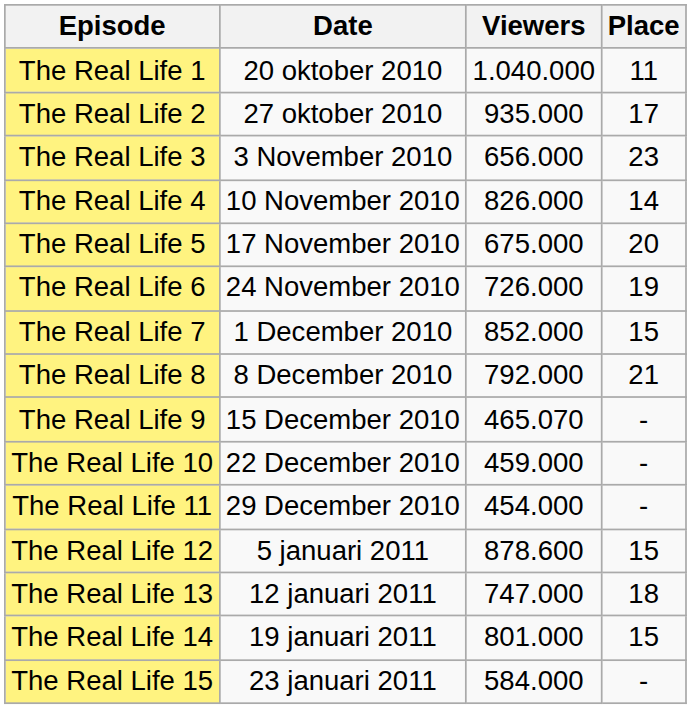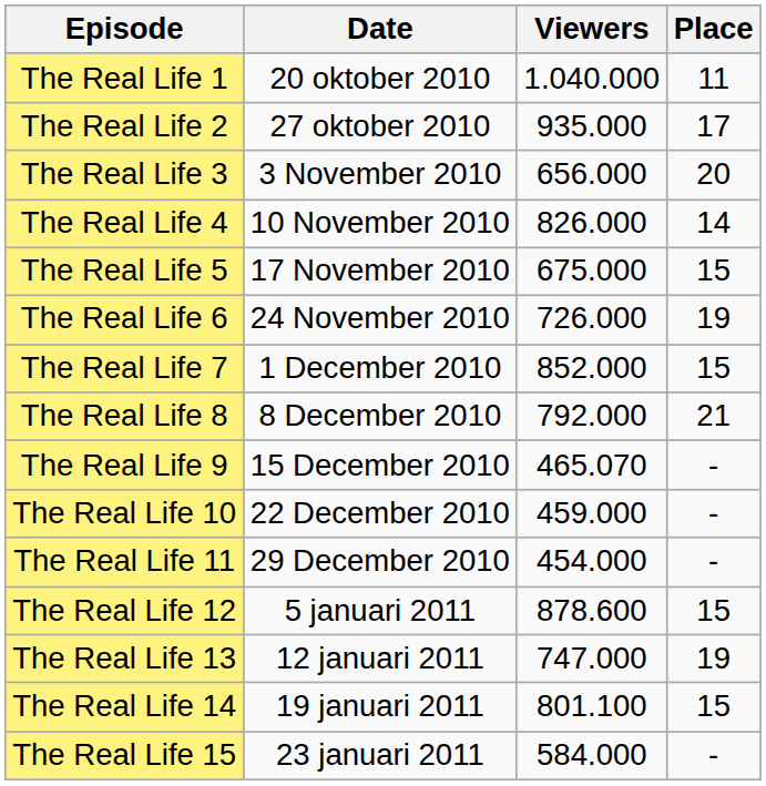The Real Life 3 | Place: 23 -> 20
The Real Life 5 | Place: 20 -> 15
The Real Life 13 | Place: 18 -> 19
The Real Life 14 | Viewers: 801.000 -> 801.100
